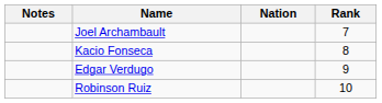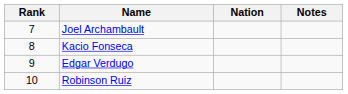columns swapped: Rank <-> Notes
